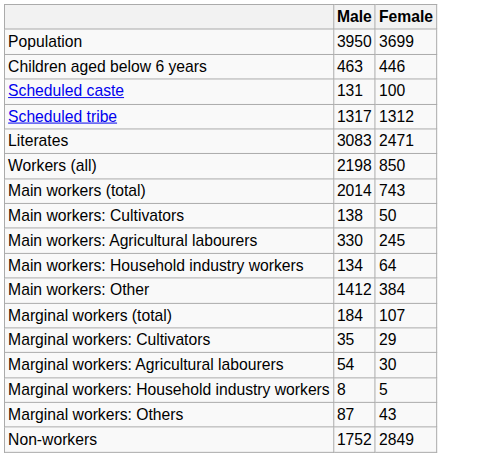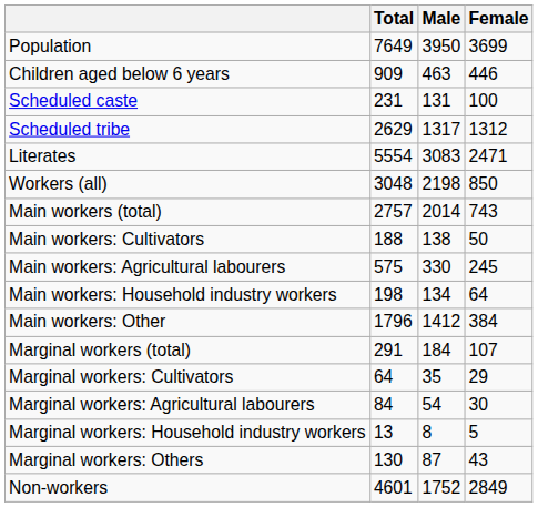+ column: Total | 7649 | 909 | 231 | 2629 | 5554 | 3048 | 2757 | 188 | 575 | 198 | 1796 | 291 | 64 | 84 | 13 | 130 | 4601
